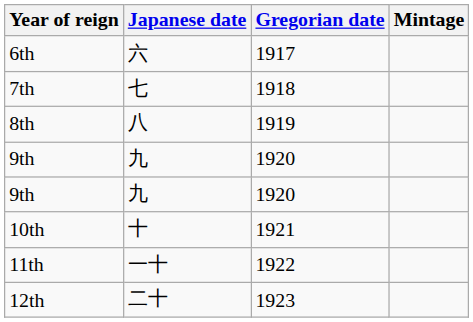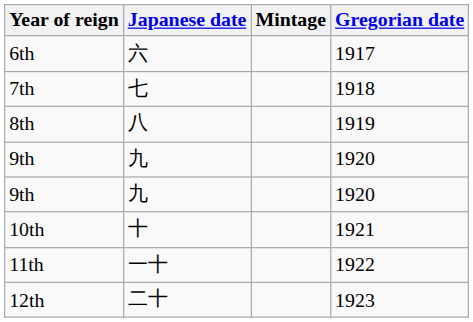columns swapped: Gregorian date <-> Mintage
